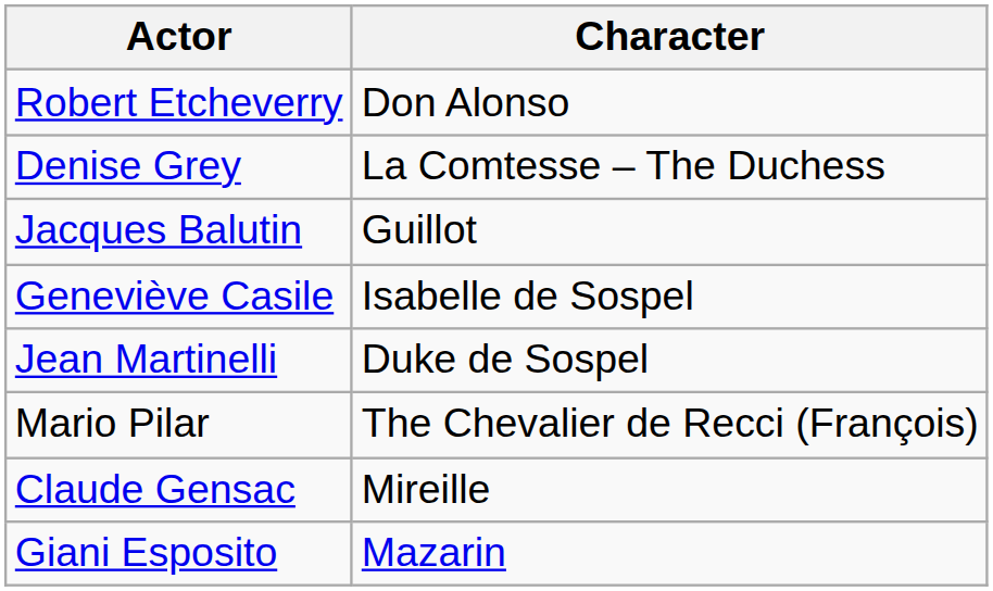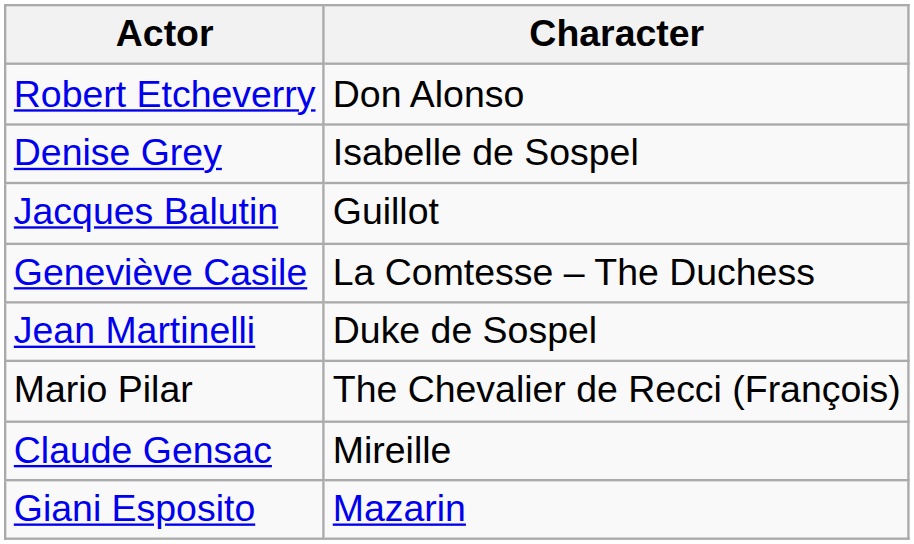Denise Grey | Character: La Comtesse – The Duchess -> Isabelle de Sospel
Geneviève Casile | Character: Isabelle de Sospel -> La Comtesse – The Duchess
